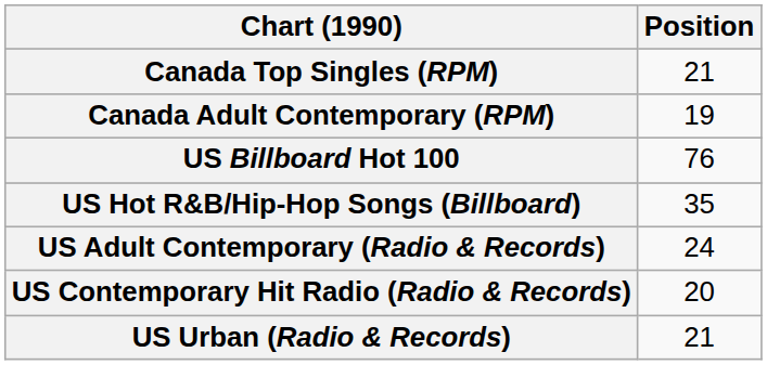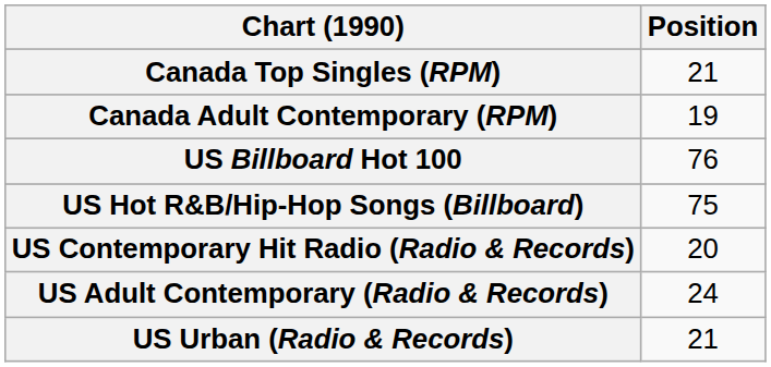US Hot R&B/Hip-Hop Songs (Billboard) | Position: 35 -> 75
rows swapped: US Adult Contemporary (Radio & Records) <-> US Contemporary Hit Radio (Radio & Records)
